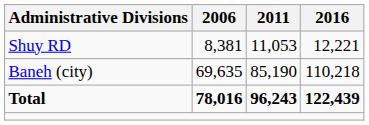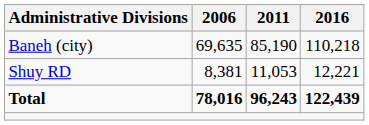rows swapped: Shuy RD <-> Baneh (city)
